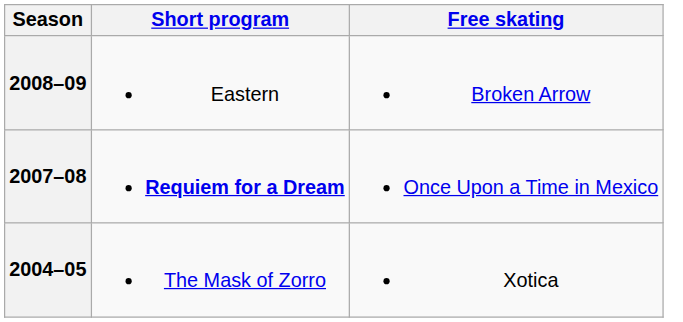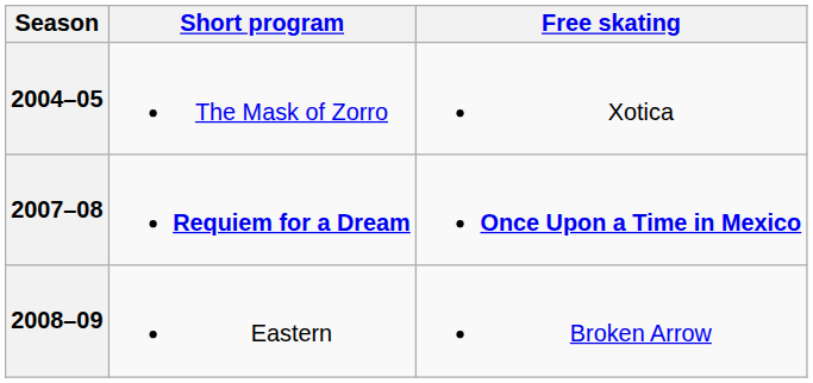rows swapped: 2008–09 <-> 2004–05
2007–08 | Free skating: normal -> bold
